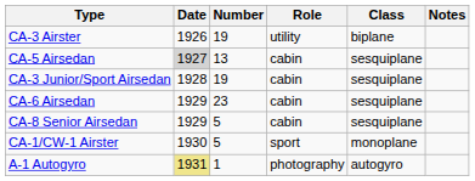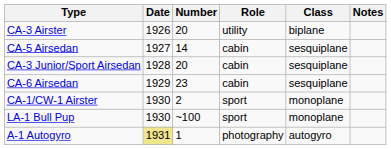CA-3 Airster | Number: 19 -> 20
CA-5 Airsedan | Date: lightgrey background -> no background
CA-5 Airsedan | Number: 13 -> 14
CA-3 Junior/Sport Airsedan | Number: 19 -> 20
- row: CA-8 Senior Airsedan | 1929 | 5 | cabin | sesquiplane
CA-1/CW-1 Airster | Number: 5 -> 2
+ row: LA-1 Bull Pup | 1930 | ~100 | sport | monoplane
